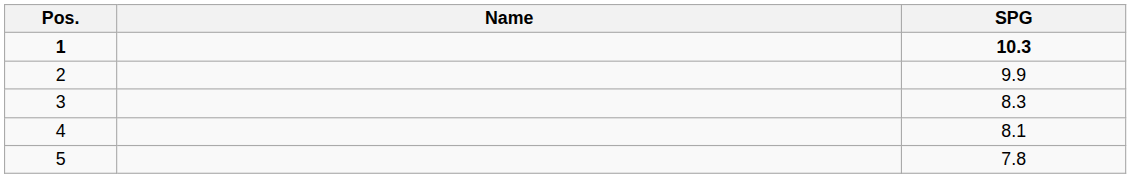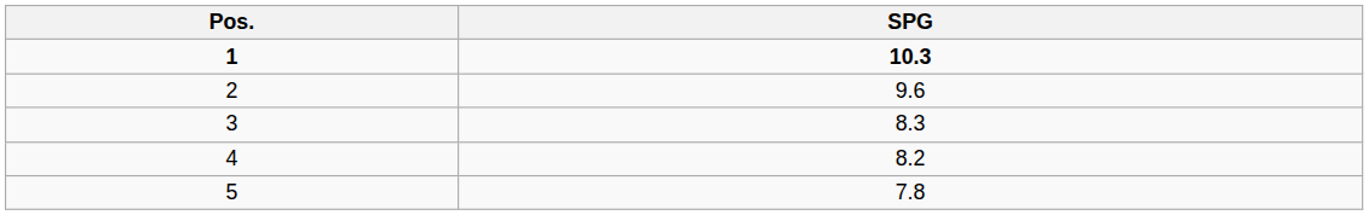- column: Name
2 | SPG: 9.9 -> 9.6
4 | SPG: 8.1 -> 8.2
